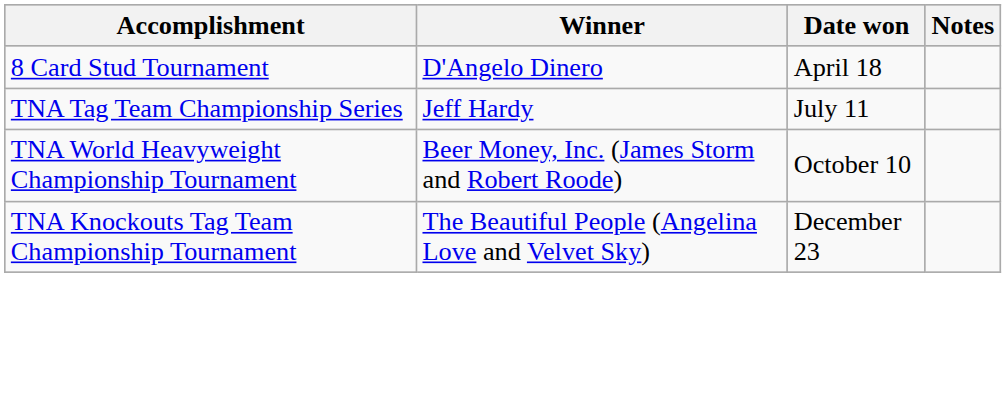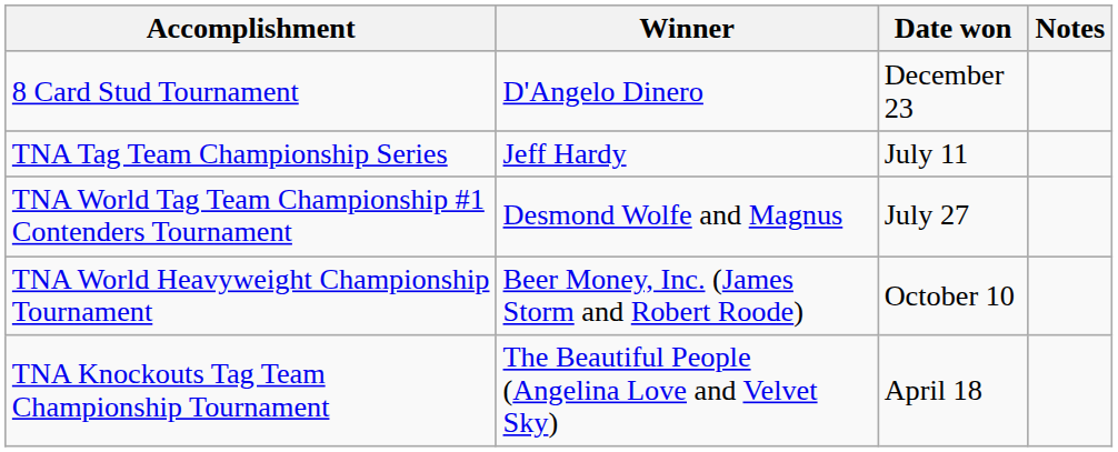8 Card Stud Tournament | Date won: April 18 -> December 23
+ row: TNA World Tag Team Championship #1 Contenders Tournament | Desmond Wolfe and Magnus | July 27
TNA Knockouts Tag Team Championship Tournament | Date won: December 23 -> April 18
